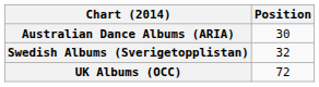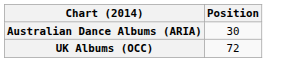- row: Swedish Albums (Sverigetopplistan) | 32
